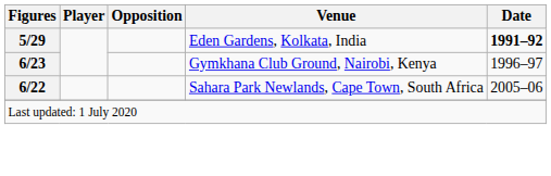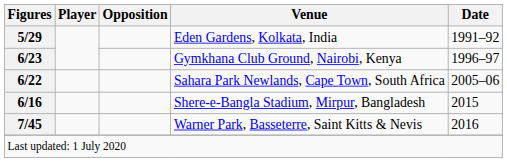Eden Gardens, Kolkata, India | Date: bold -> normal
+ row: 6/16 | Shere-e-Bangla Stadium, Mirpur, Bangladesh | 2015
+ row: 7/45 | Warner Park, Basseterre, Saint Kitts & Nevis | 2016
